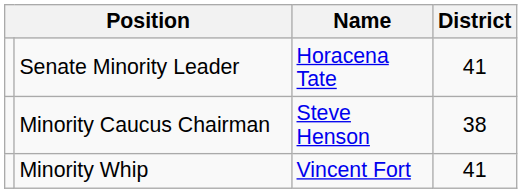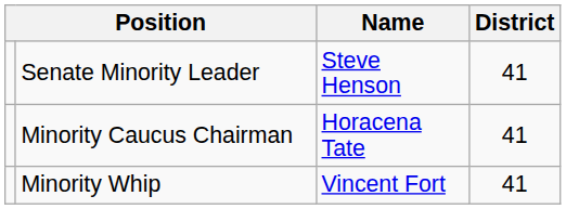Senate Minority Leader | Name: Horacena Tate -> Steve Henson
Minority Caucus Chairman | Name: Steve Henson -> Horacena Tate
Minority Caucus Chairman | District: 38 -> 41
